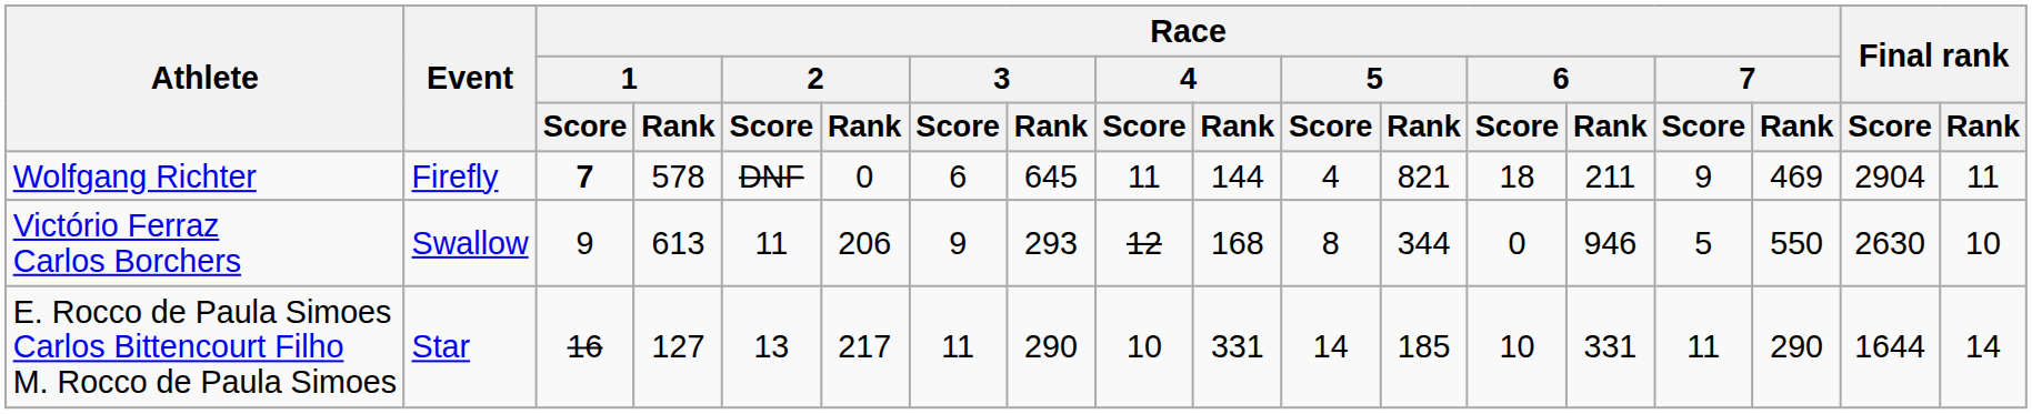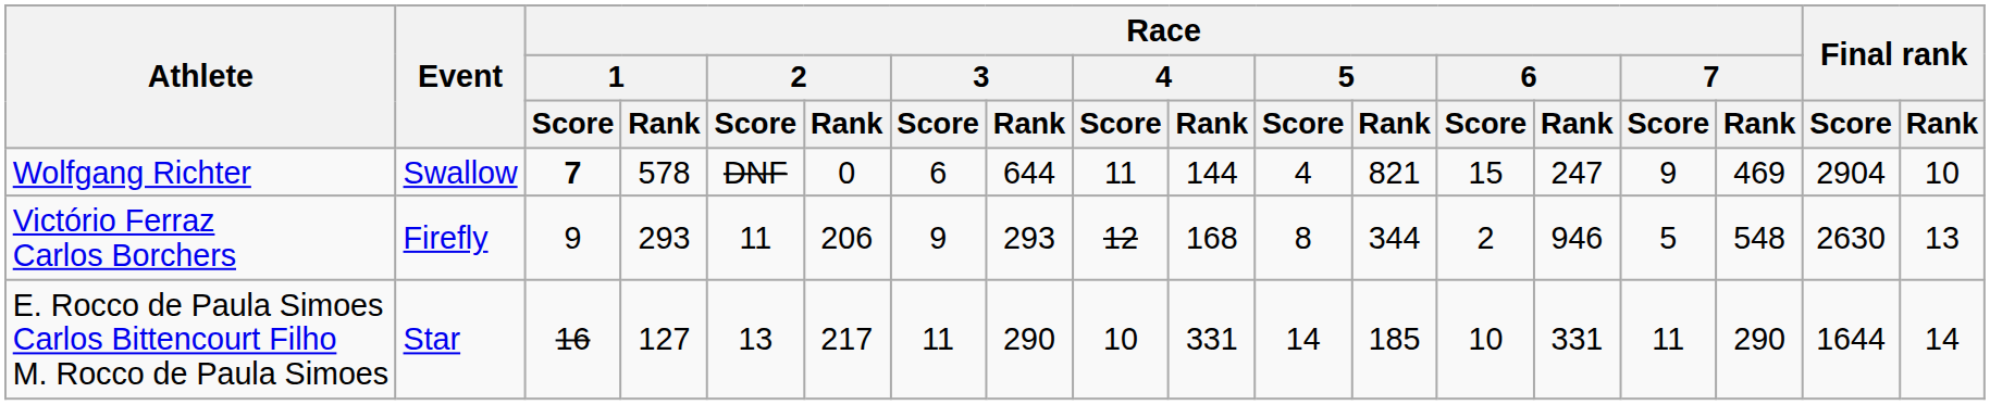Wolfgang Richter | Event: Firefly -> Swallow
Wolfgang Richter | Race / 3 / Rank: 645 -> 644
Wolfgang Richter | Race / 6 / Score: 18 -> 15
Wolfgang Richter | Race / 6 / Rank: 211 -> 247
Wolfgang Richter | Final rank / Rank: 11 -> 10
Victório Ferraz Carlos Borchers | Event: Swallow -> Firefly
Victório Ferraz Carlos Borchers | Race / 1 / Rank: 613 -> 293
Victório Ferraz Carlos Borchers | Race / 6 / Score: 0 -> 2
Victório Ferraz Carlos Borchers | Race / 7 / Rank: 550 -> 548
Victório Ferraz Carlos Borchers | Final rank / Rank: 10 -> 13
